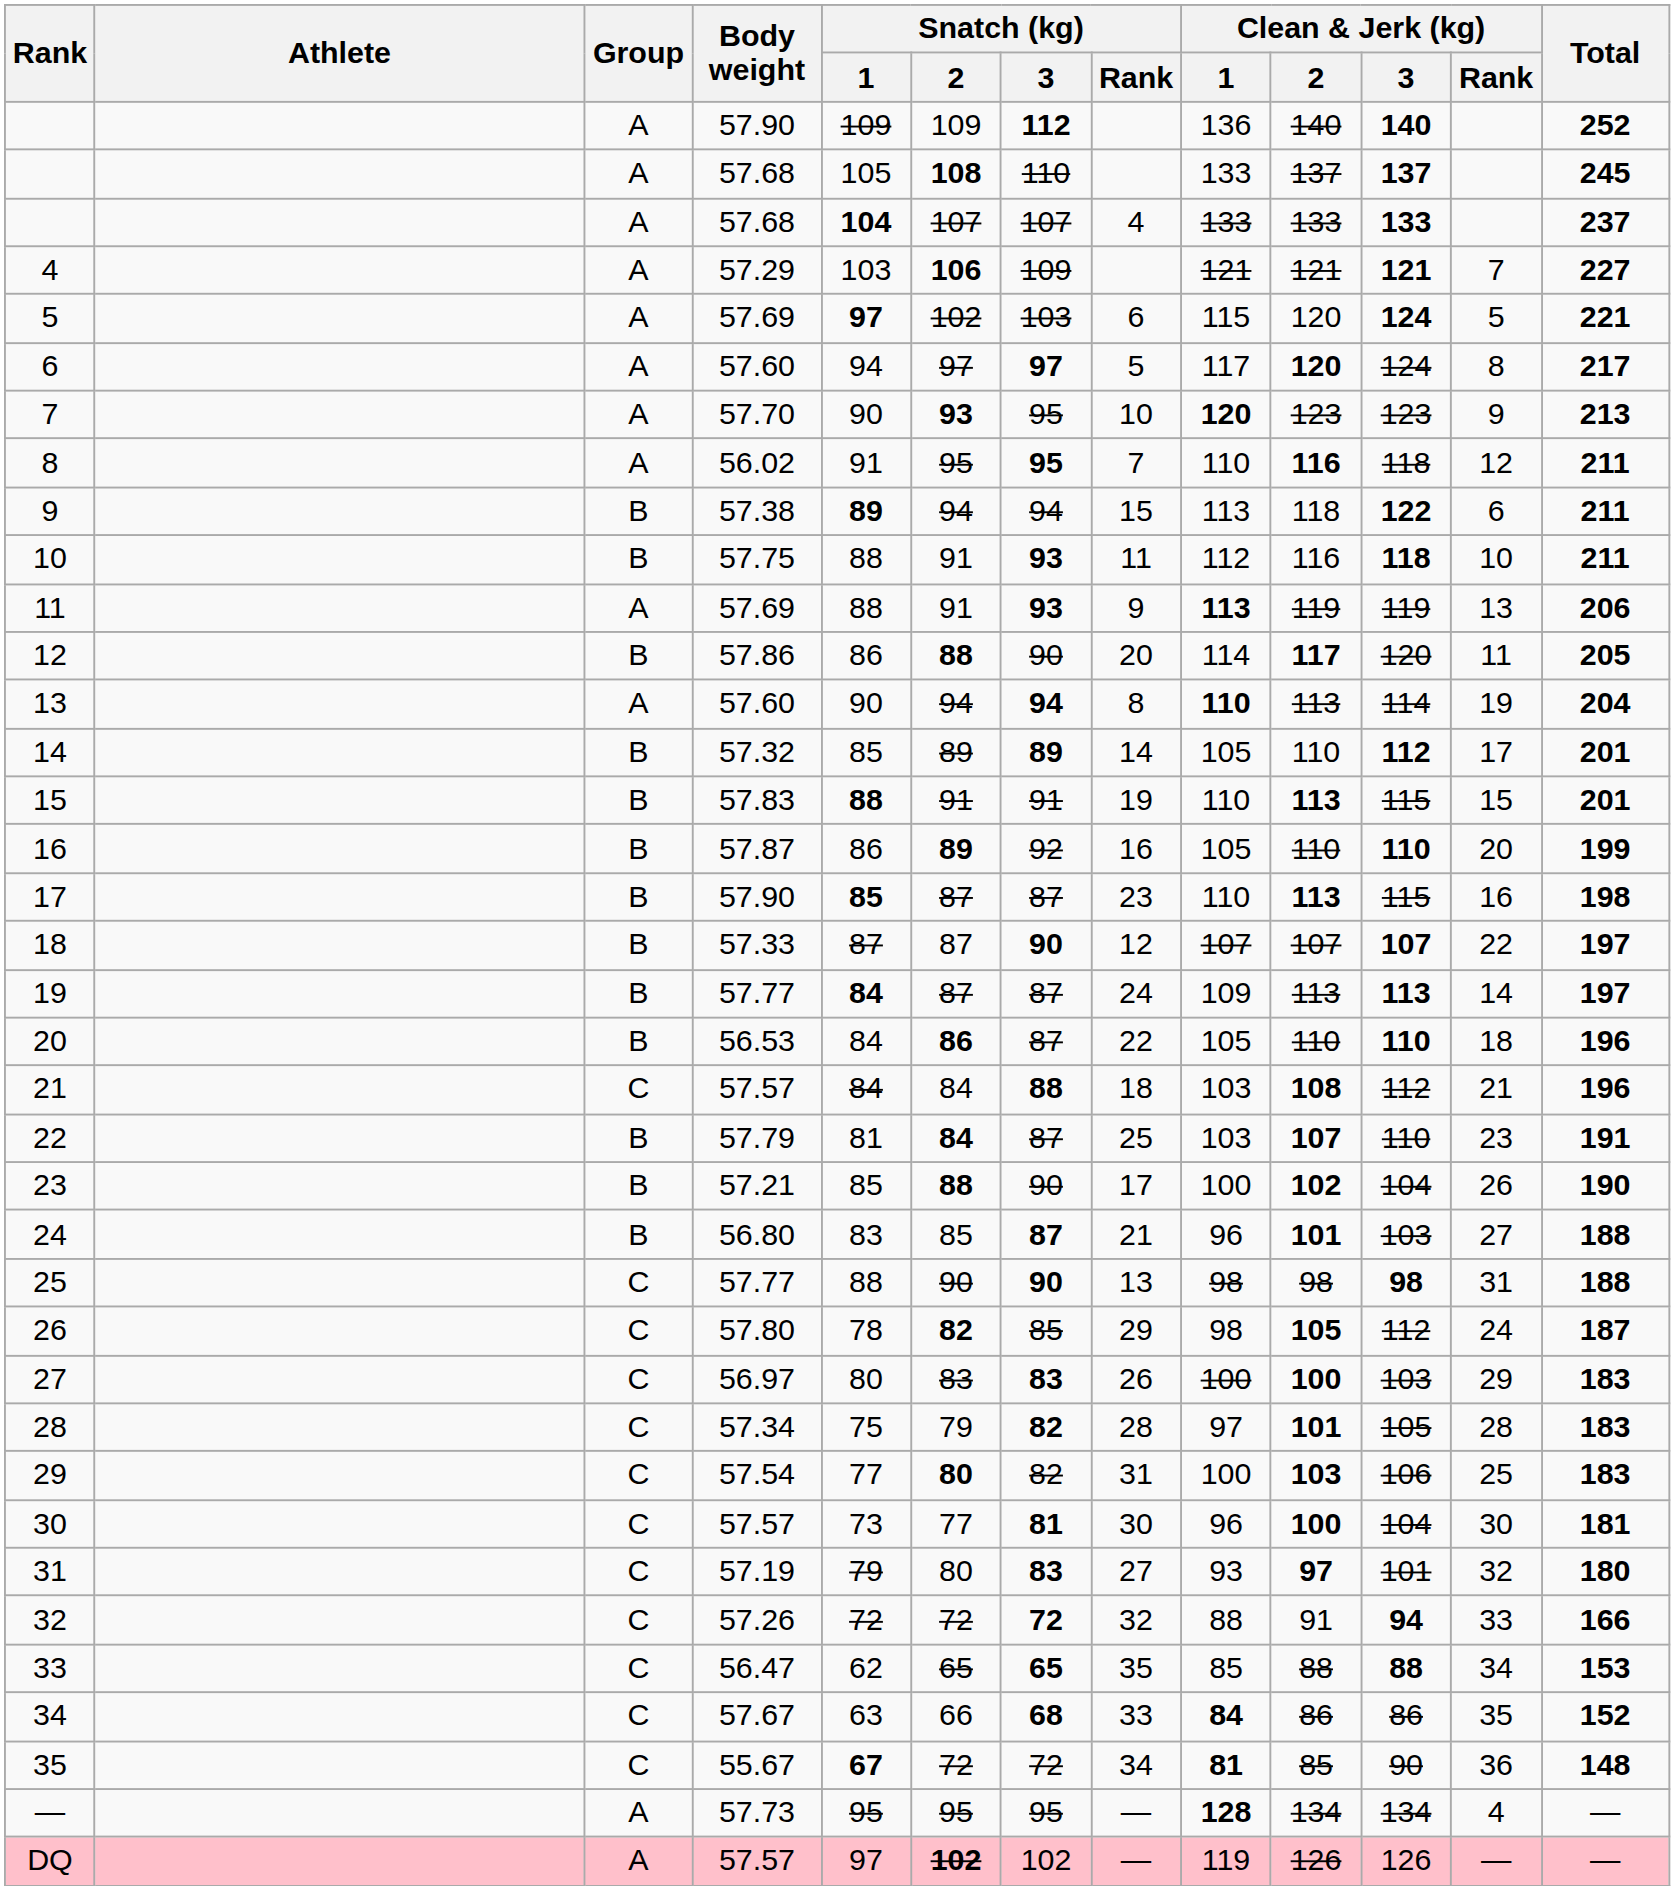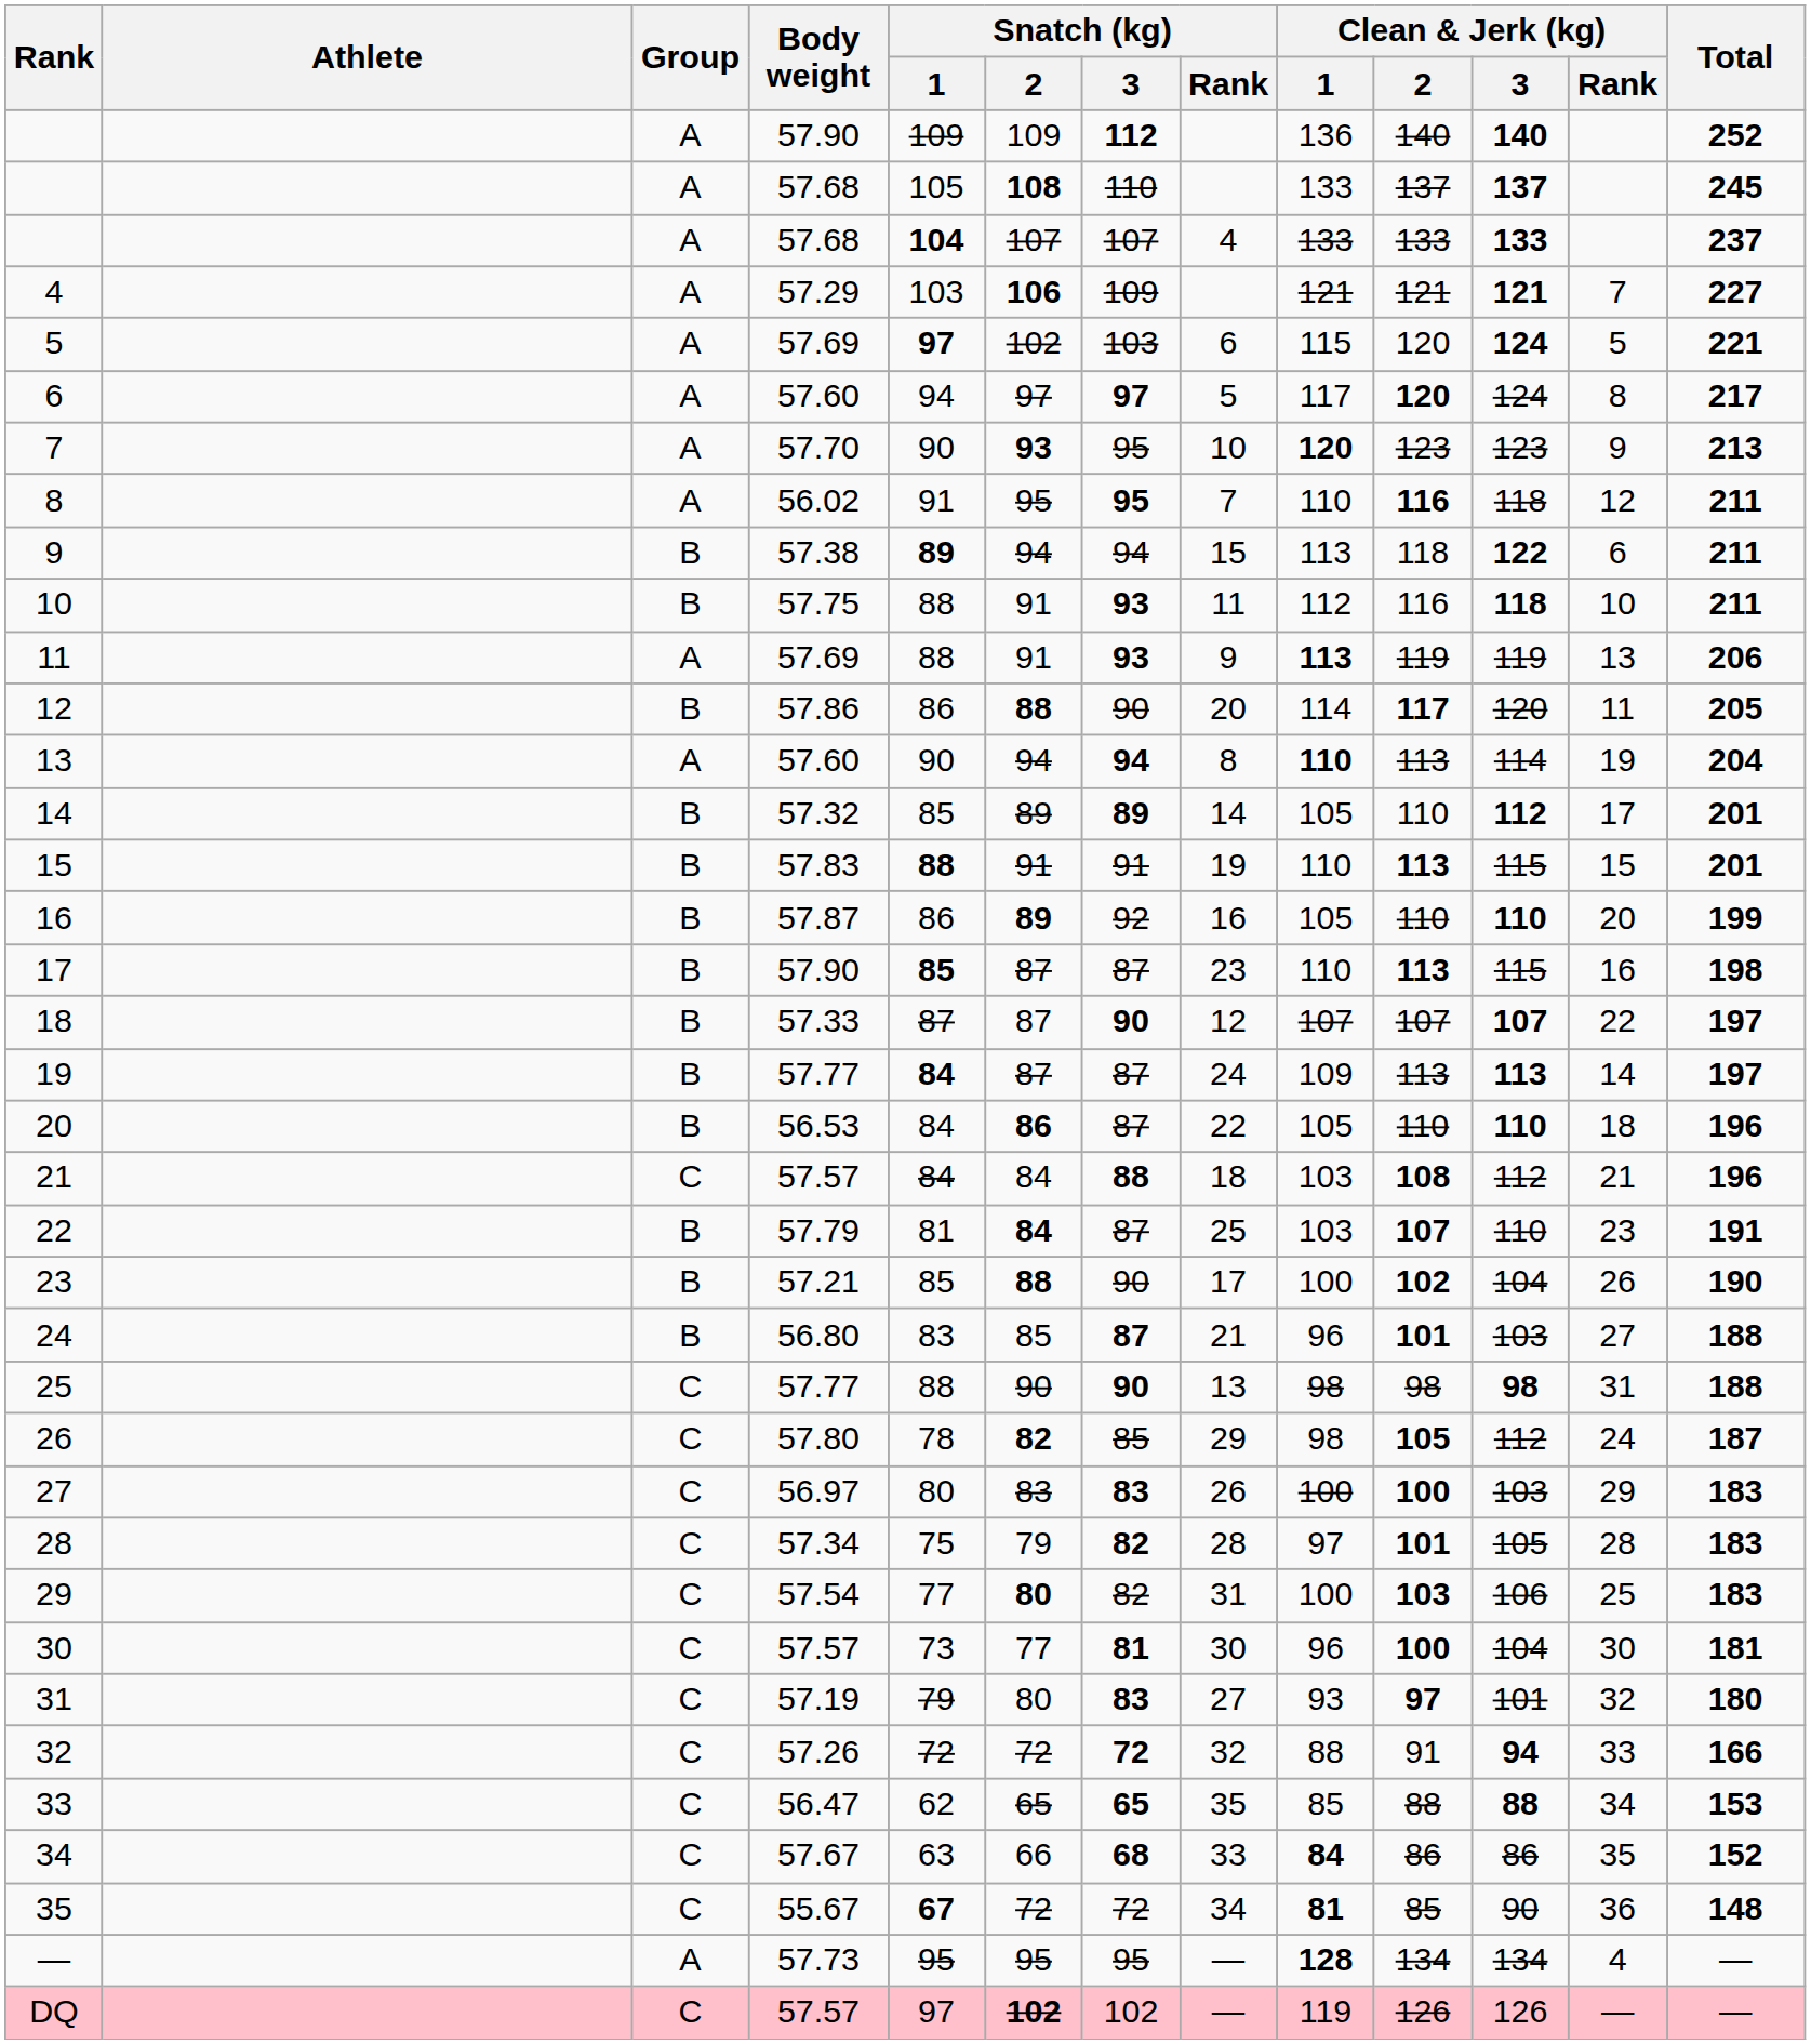DQ | Group: A -> C
